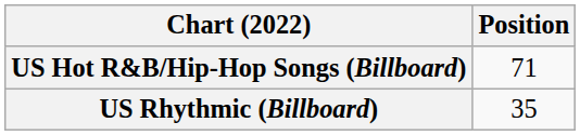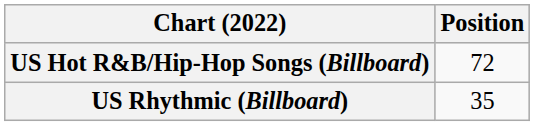US Hot R&B/Hip-Hop Songs (Billboard) | Position: 71 -> 72
